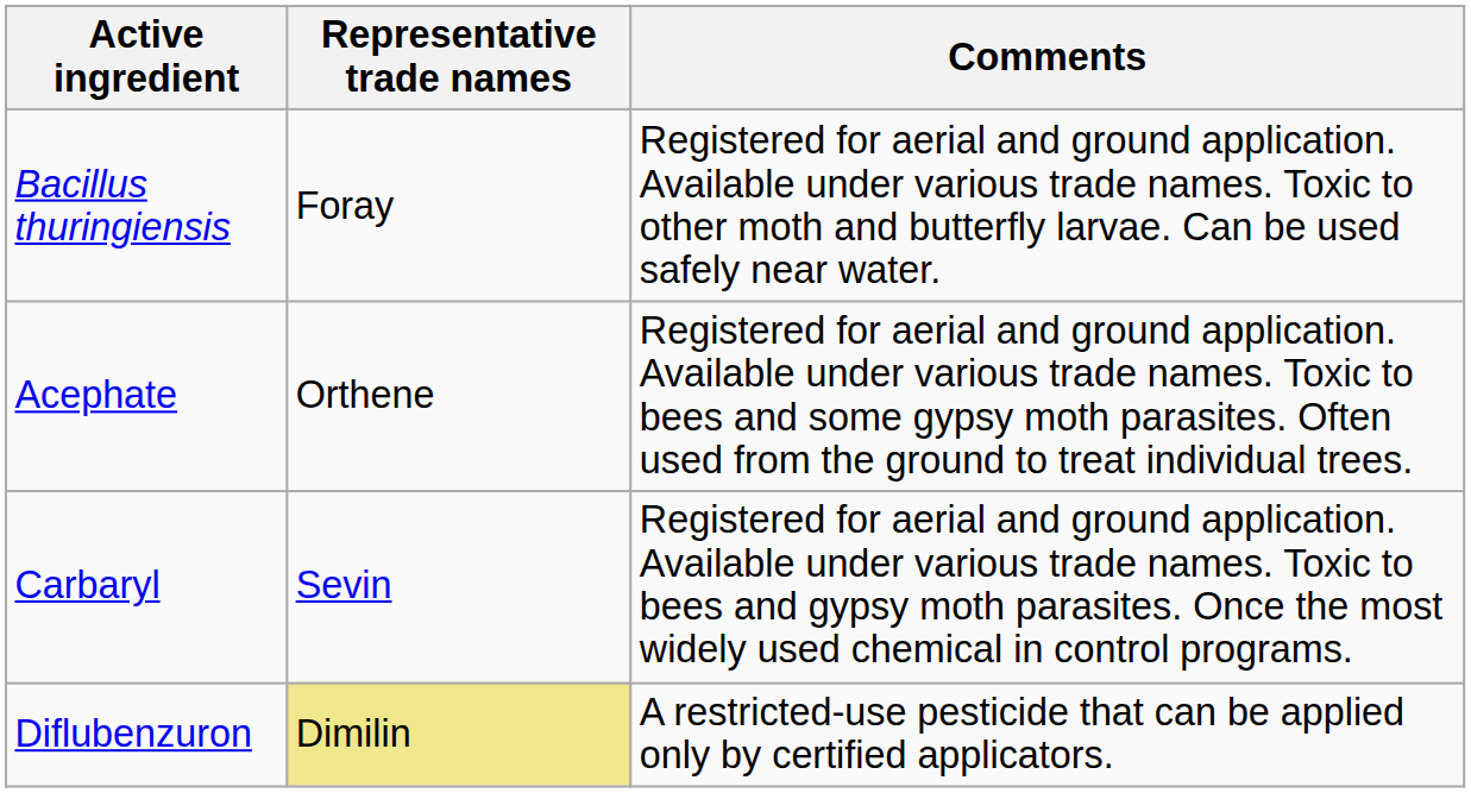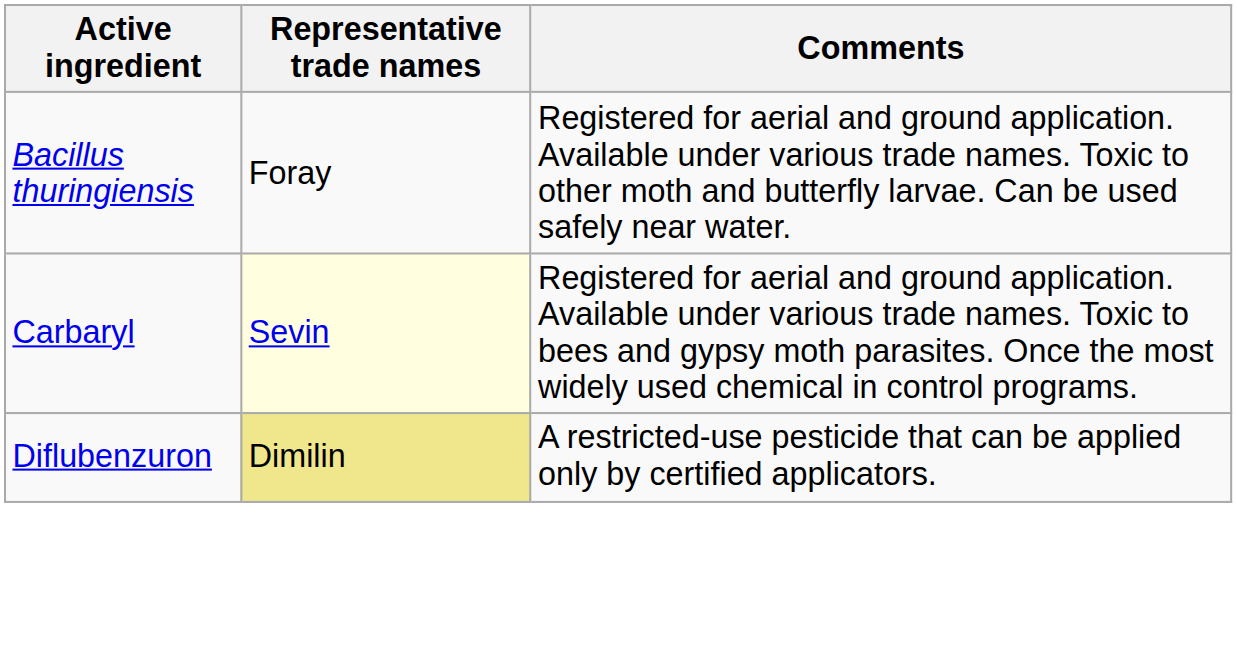- row: Acephate | Orthene | Registered for aerial and ground application. Available under various trade names. Toxic to bees and some gypsy moth parasites. Often used from the ground to treat individual trees.
Carbaryl | Representative trade names: no background -> lightyellow background
